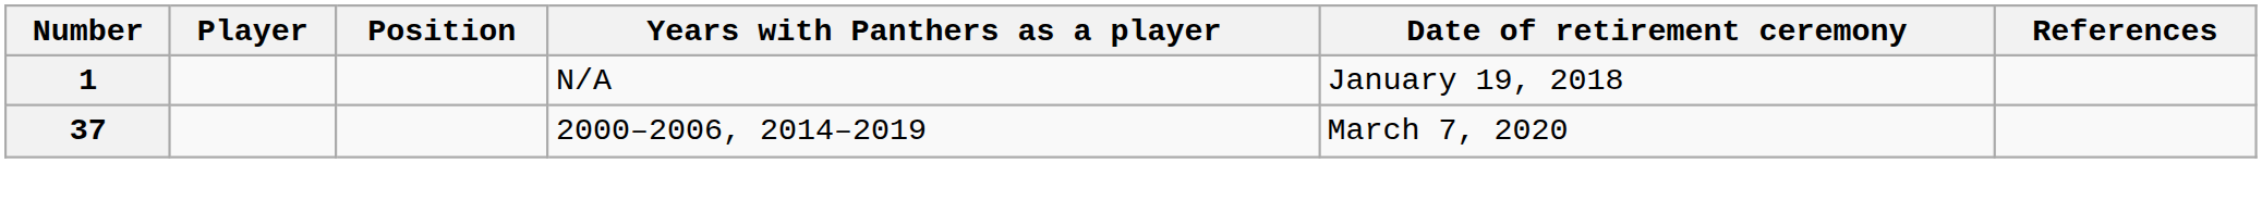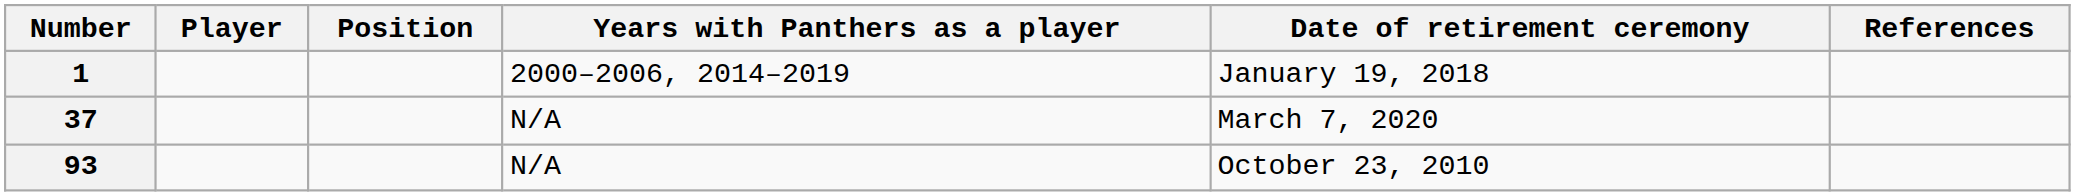1 | Years with Panthers as a player: N/A -> 2000–2006, 2014–2019
37 | Years with Panthers as a player: 2000–2006, 2014–2019 -> N/A
+ row: 93 | N/A | October 23, 2010
